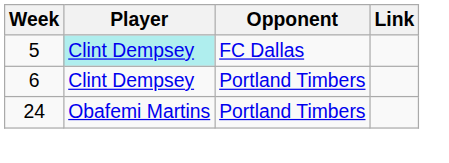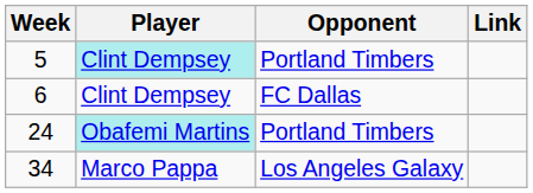5 | Opponent: FC Dallas -> Portland Timbers
6 | Opponent: Portland Timbers -> FC Dallas
24 | Player: no background -> paleturquoise background
+ row: 34 | Marco Pappa | Los Angeles Galaxy
